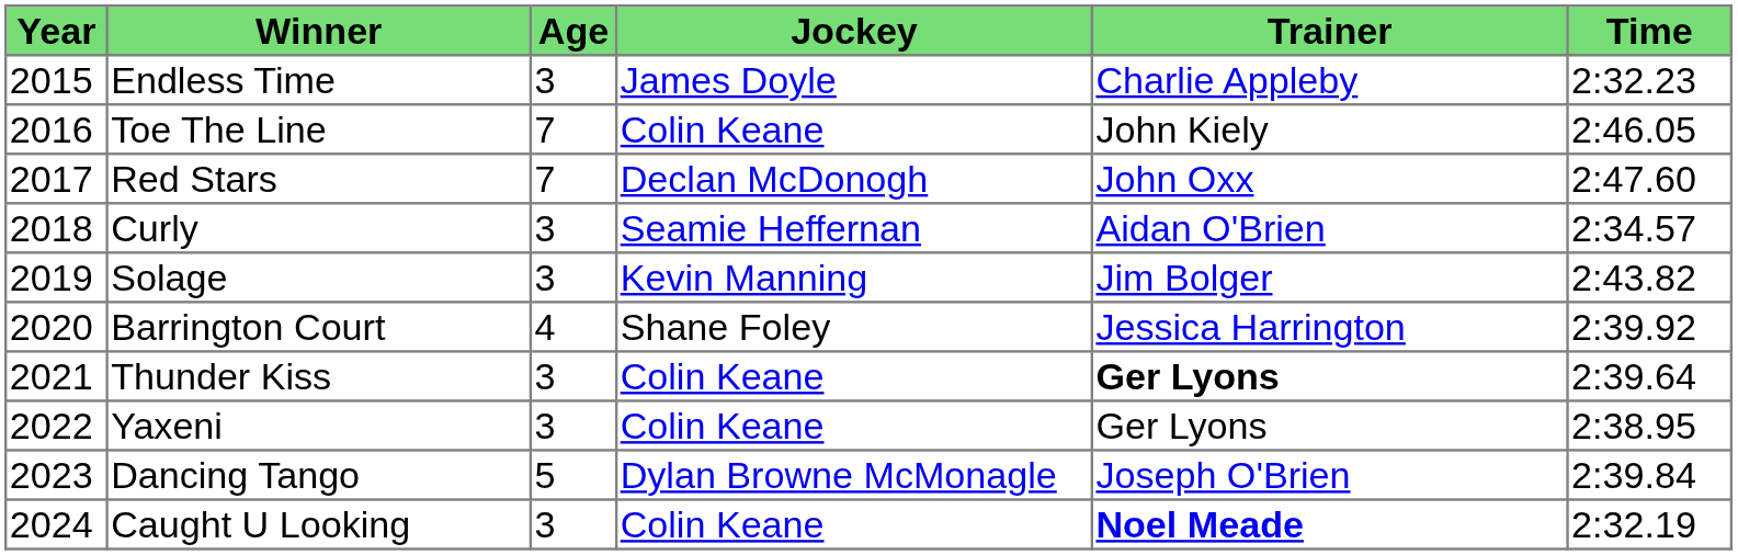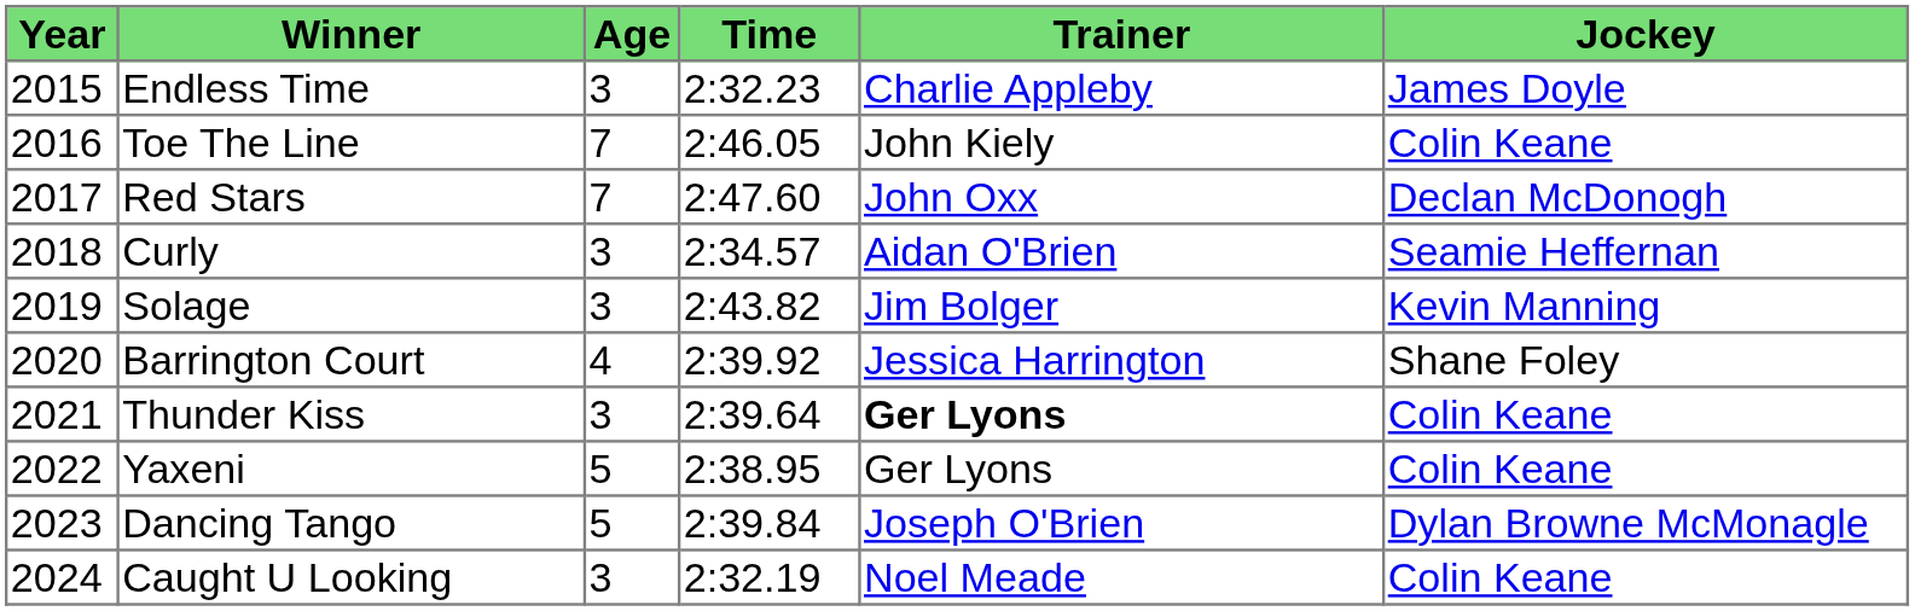columns swapped: Jockey <-> Time
Yaxeni | Age: 3 -> 5
Caught U Looking | Trainer: bold -> normal
